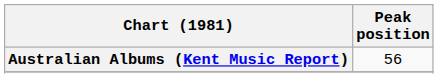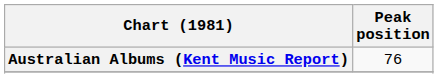Australian Albums (Kent Music Report) | Peak position: 56 -> 76
